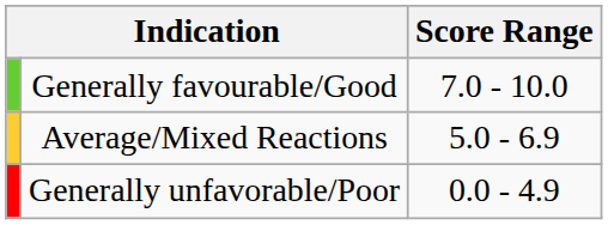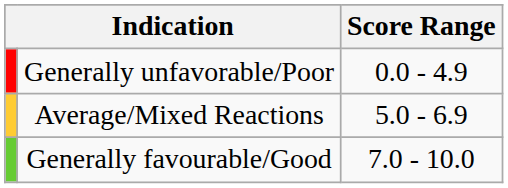rows swapped: Generally favourable/Good <-> Generally unfavorable/Poor
